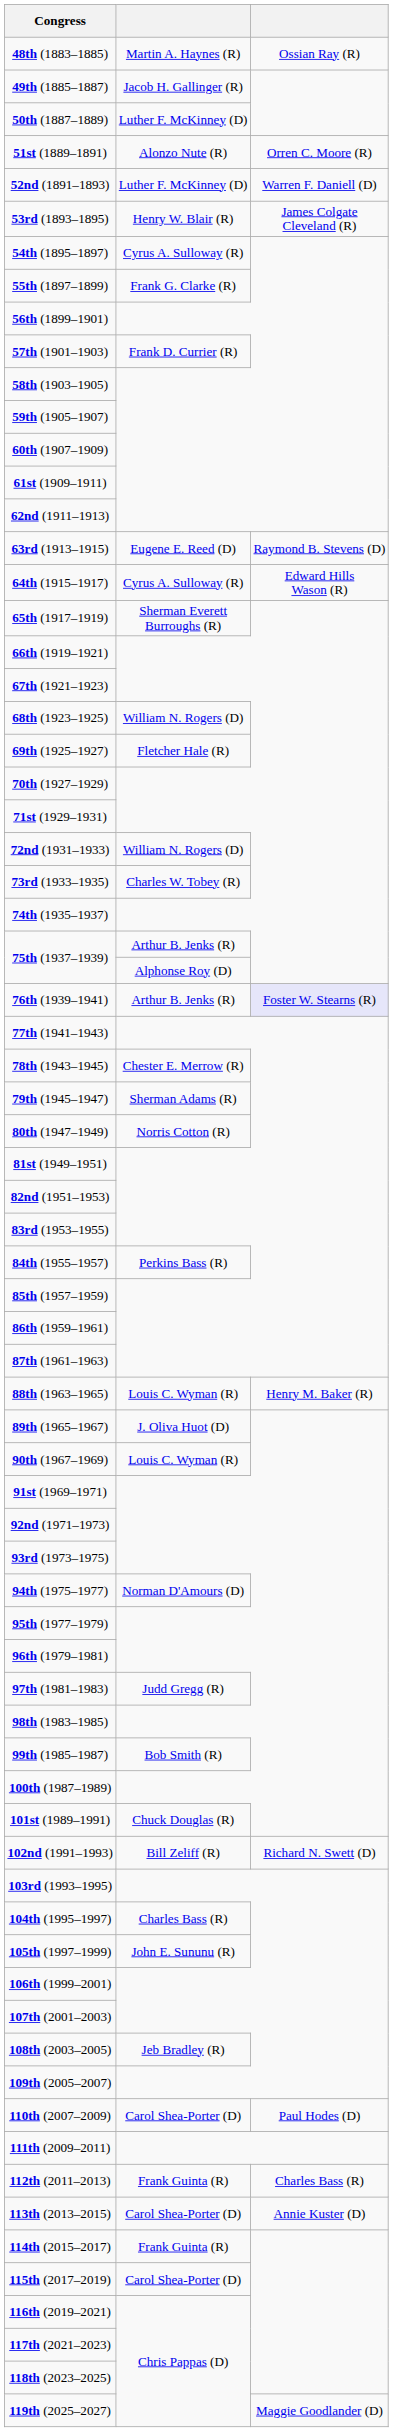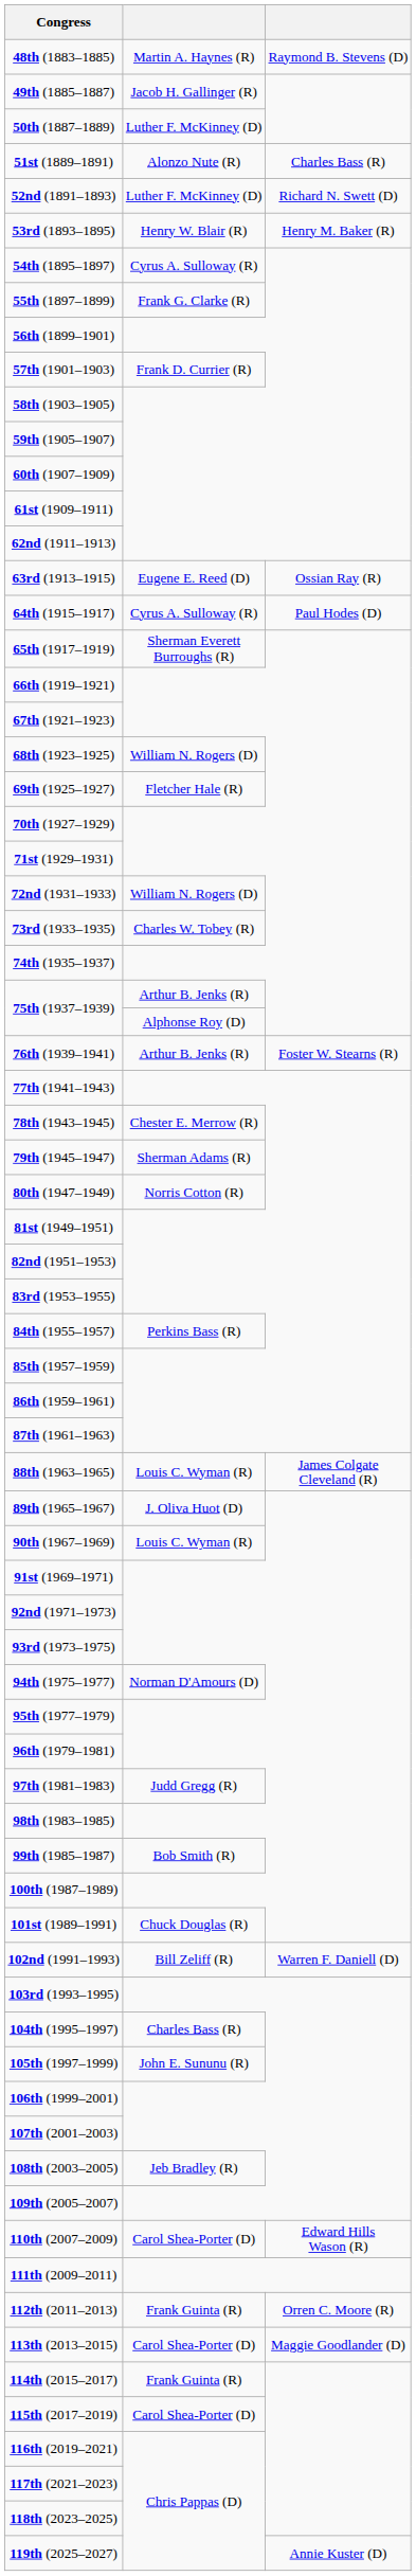48th (1883–1885) | column 3: Ossian Ray (R) -> Raymond B. Stevens (D)
51st (1889–1891) | column 3: Orren C. Moore (R) -> Charles Bass (R)
52nd (1891–1893) | column 3: Warren F. Daniell (D) -> Richard N. Swett (D)
53rd (1893–1895) | column 3: James Colgate Cleveland (R) -> Henry M. Baker (R)
63rd (1913–1915) | column 3: Raymond B. Stevens (D) -> Ossian Ray (R)
64th (1915–1917) | column 3: Edward Hills Wason (R) -> Paul Hodes (D)
76th (1939–1941) | column 3: lavender background -> no background
88th (1963–1965) | column 3: Henry M. Baker (R) -> James Colgate Cleveland (R)
102nd (1991–1993) | column 3: Richard N. Swett (D) -> Warren F. Daniell (D)
110th (2007–2009) | column 3: Paul Hodes (D) -> Edward Hills Wason (R)
112th (2011–2013) | column 3: Charles Bass (R) -> Orren C. Moore (R)
113th (2013–2015) | column 3: Annie Kuster (D) -> Maggie Goodlander (D)
119th (2025–2027) | column 3: Maggie Goodlander (D) -> Annie Kuster (D)
